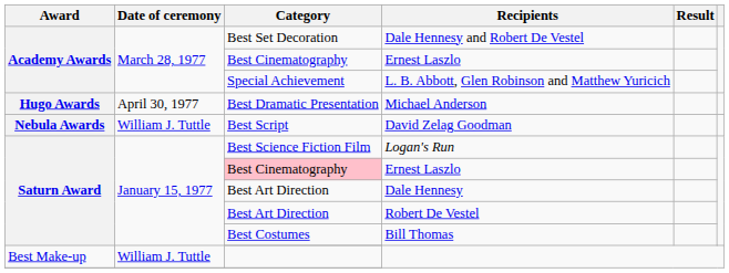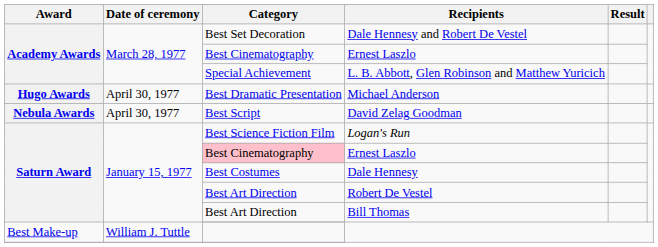David Zelag Goodman | Date of ceremony: William J. Tuttle -> April 30, 1977
Dale Hennesy | Category: Best Art Direction -> Best Costumes
Bill Thomas | Category: Best Costumes -> Best Art Direction
